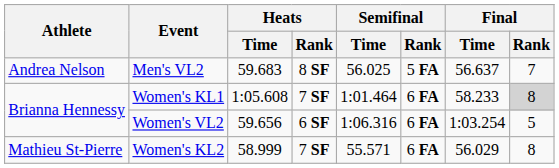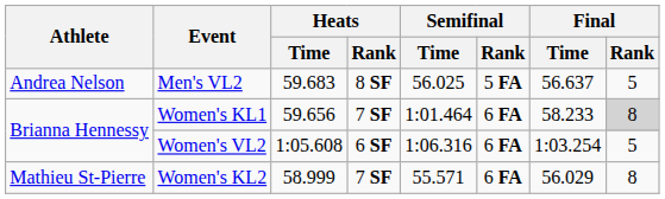Men's VL2 | Final / Rank: 7 -> 5
Women's KL1 | Heats / Time: 1:05.608 -> 59.656
Women's VL2 | Heats / Time: 59.656 -> 1:05.608
